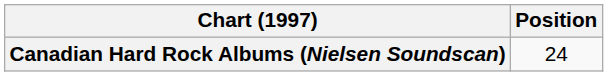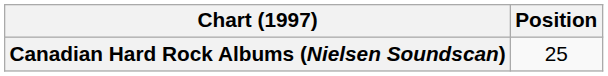Canadian Hard Rock Albums (Nielsen Soundscan) | Position: 24 -> 25
